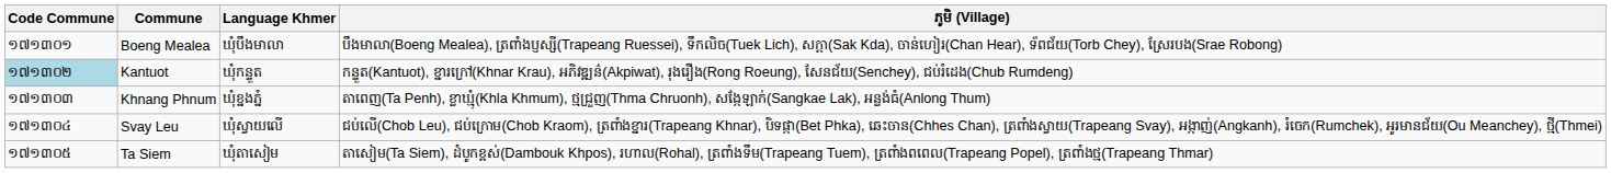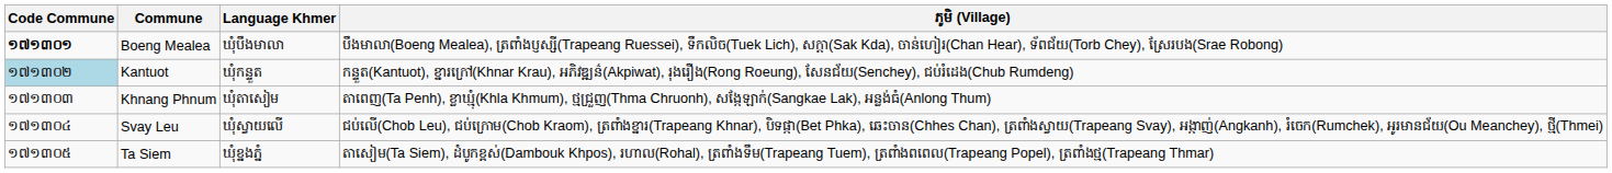Boeng Mealea | Code Commune: normal -> bold
Khnang Phnum | Language Khmer: ឃុំខ្នងភ្នំ -> ឃុំតាសៀម
Ta Siem | Language Khmer: ឃុំតាសៀម -> ឃុំខ្នងភ្នំ
